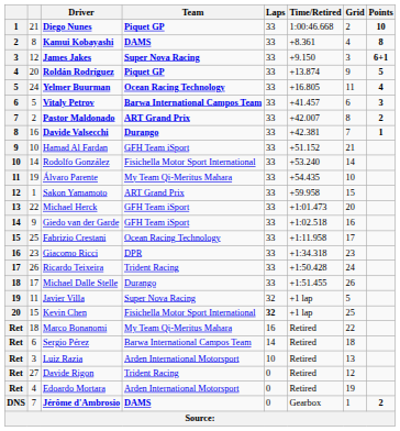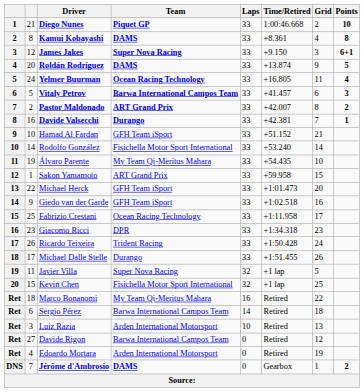Roldán Rodríguez | Team: Piquet GP -> DAMS
Kevin Chen | Laps: bold -> normal
Davide Rigon | Team: Trident Racing -> Barwa International Campos Team
